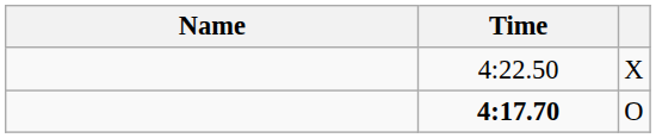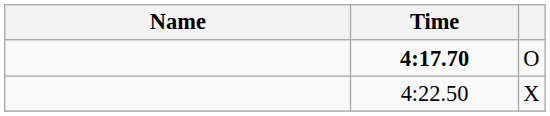rows swapped: 4:17.70 <-> 4:22.50
